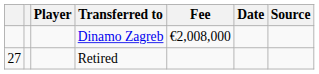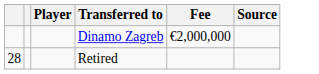- column: Date
Dinamo Zagreb | Fee: €2,008,000 -> €2,000,000
Retired | column 1: 27 -> 28
